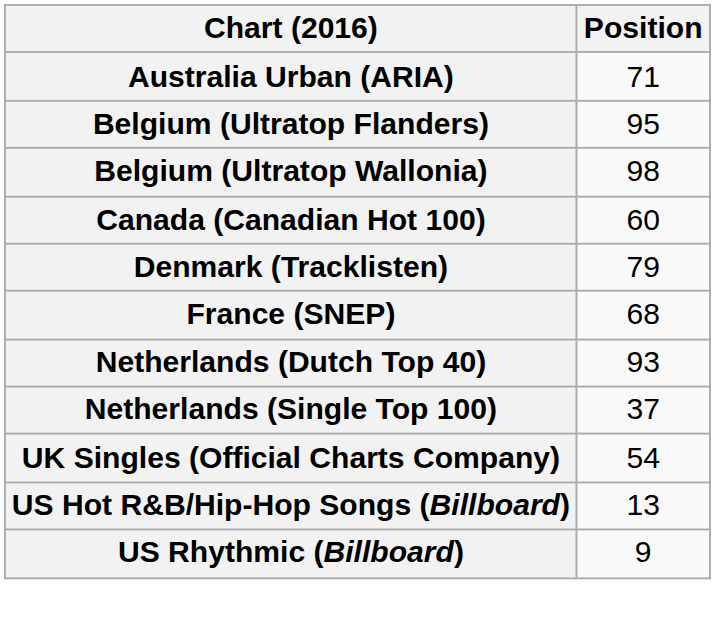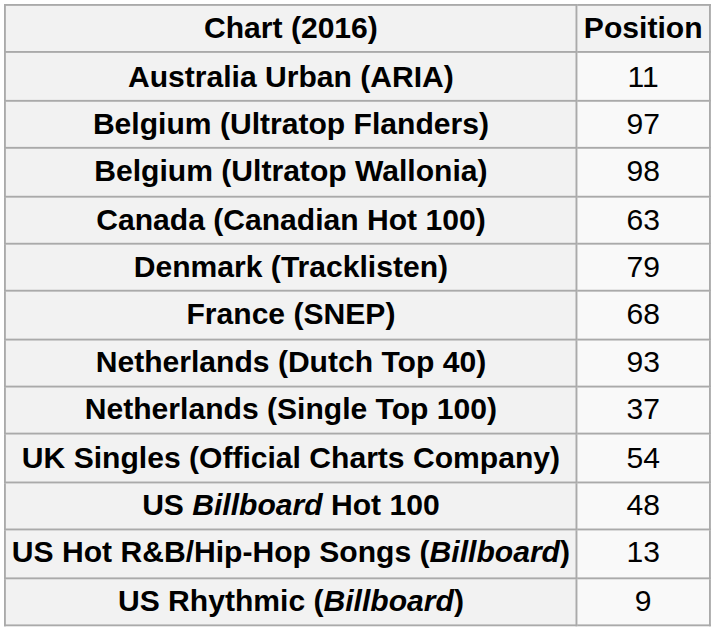Australia Urban (ARIA) | Position: 71 -> 11
Belgium (Ultratop Flanders) | Position: 95 -> 97
Canada (Canadian Hot 100) | Position: 60 -> 63
+ row: US Billboard Hot 100 | 48
